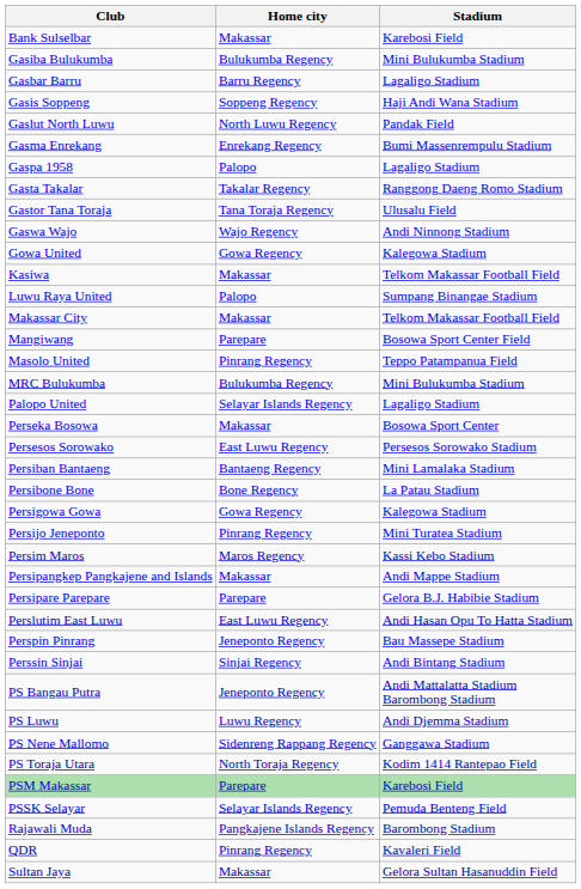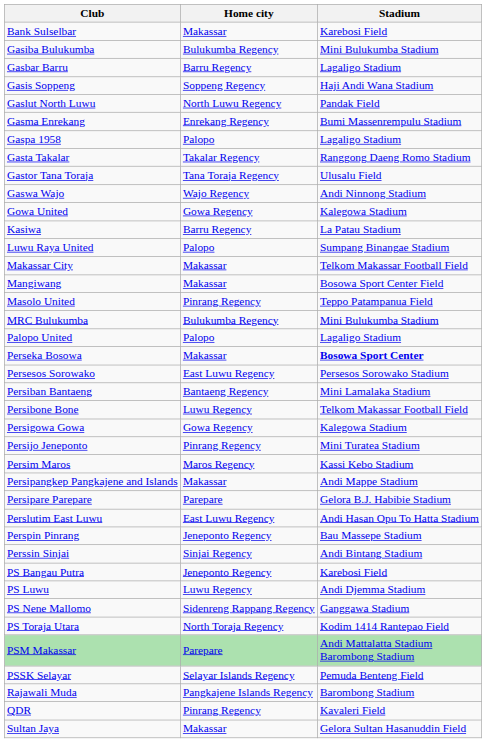Kasiwa | Home city: Makassar -> Barru Regency
Kasiwa | Stadium: Telkom Makassar Football Field -> La Patau Stadium
Mangiwang | Home city: Parepare -> Makassar
Palopo United | Home city: Selayar Islands Regency -> Palopo
Perseka Bosowa | Stadium: normal -> bold
Persibone Bone | Home city: Bone Regency -> Luwu Regency
Persibone Bone | Stadium: La Patau Stadium -> Telkom Makassar Football Field
PS Bangau Putra | Stadium: Andi Mattalatta Stadium Barombong Stadium -> Karebosi Field
PSM Makassar | Stadium: Karebosi Field -> Andi Mattalatta Stadium Barombong Stadium
